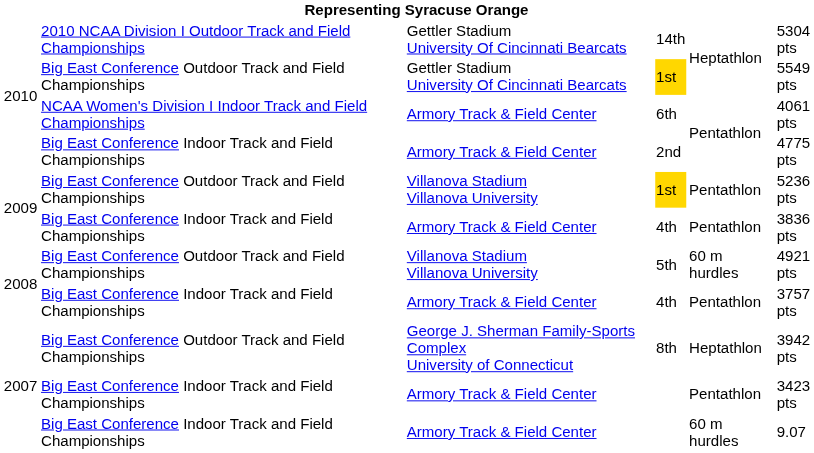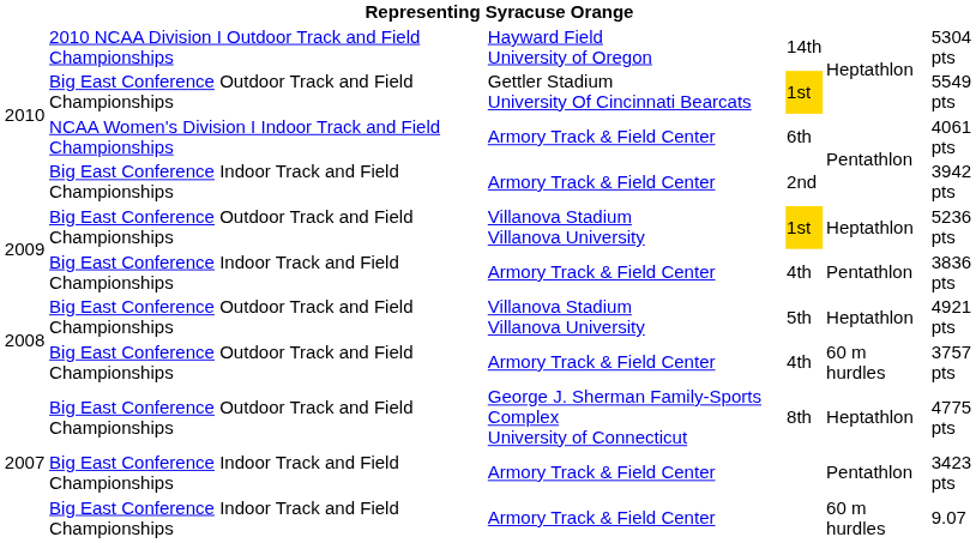14th | column 3: Gettler Stadium University Of Cincinnati Bearcats -> Hayward Field University of Oregon
2nd | column 6: 4775 pts -> 3942 pts
2009 / 1st | column 5: Pentathlon -> Heptathlon
5th | column 5: 60 m hurdles -> Heptathlon
2008 / 4th | column 2: Big East Conference Indoor Track and Field Championships -> Big East Conference Outdoor Track and Field Championships
2008 / 4th | column 5: Pentathlon -> 60 m hurdles
8th | column 6: 3942 pts -> 4775 pts
